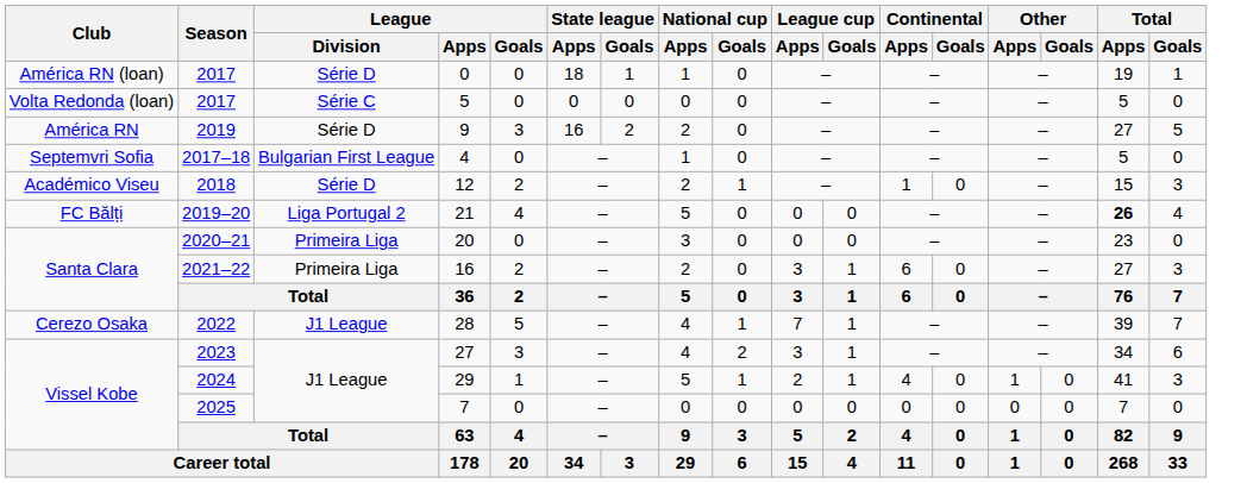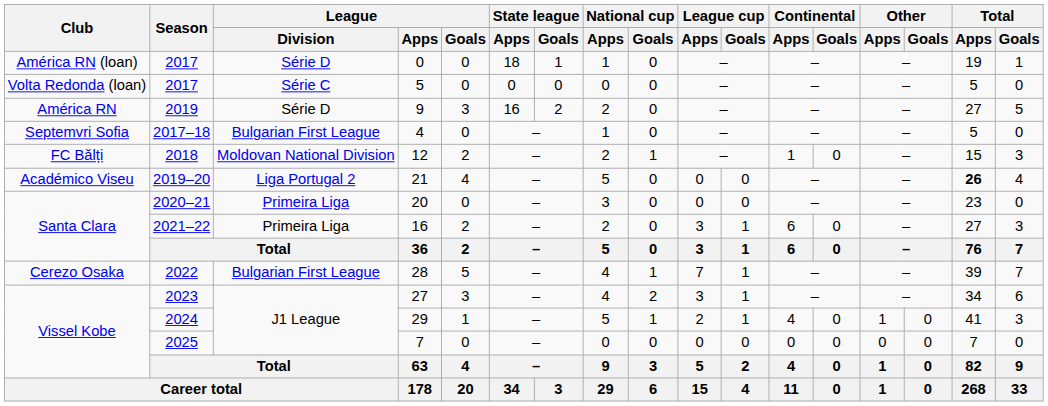12 | Club: Académico Viseu -> FC Bălți
12 | League / Division: Série D -> Moldovan National Division
21 | Club: FC Bălți -> Académico Viseu
28 | League / Division: J1 League -> Bulgarian First League
